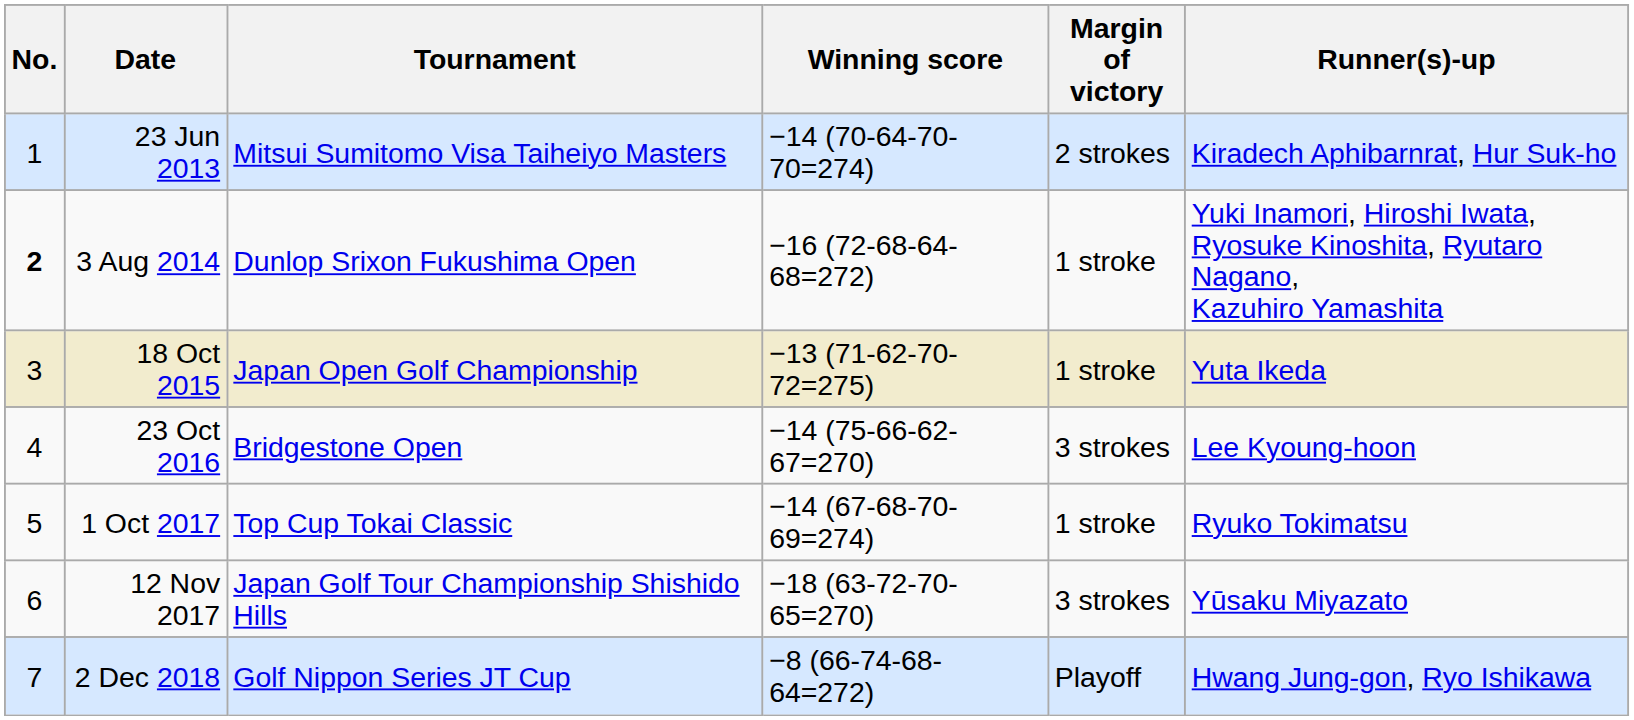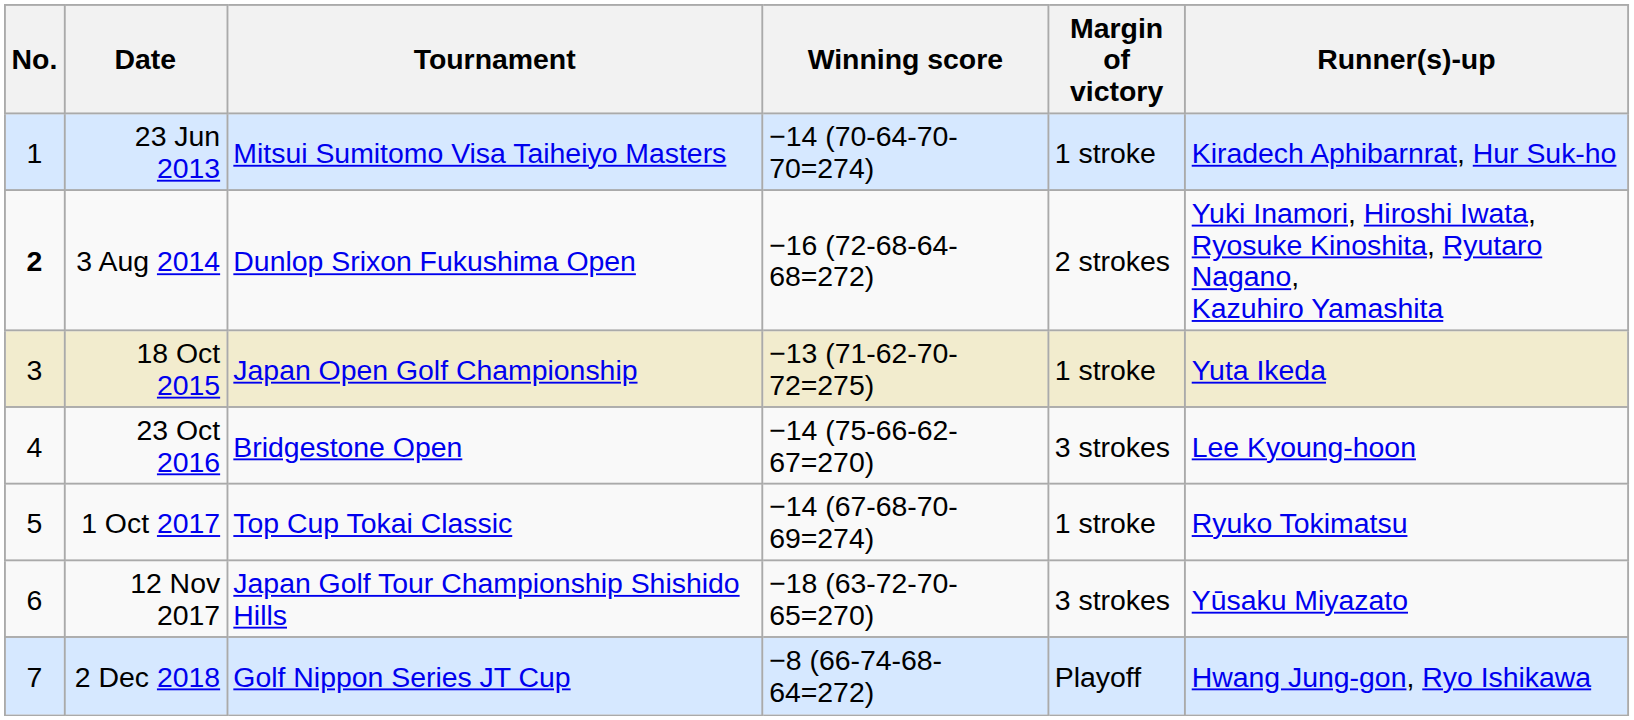23 Jun 2013 | Margin of victory: 2 strokes -> 1 stroke
3 Aug 2014 | Margin of victory: 1 stroke -> 2 strokes
